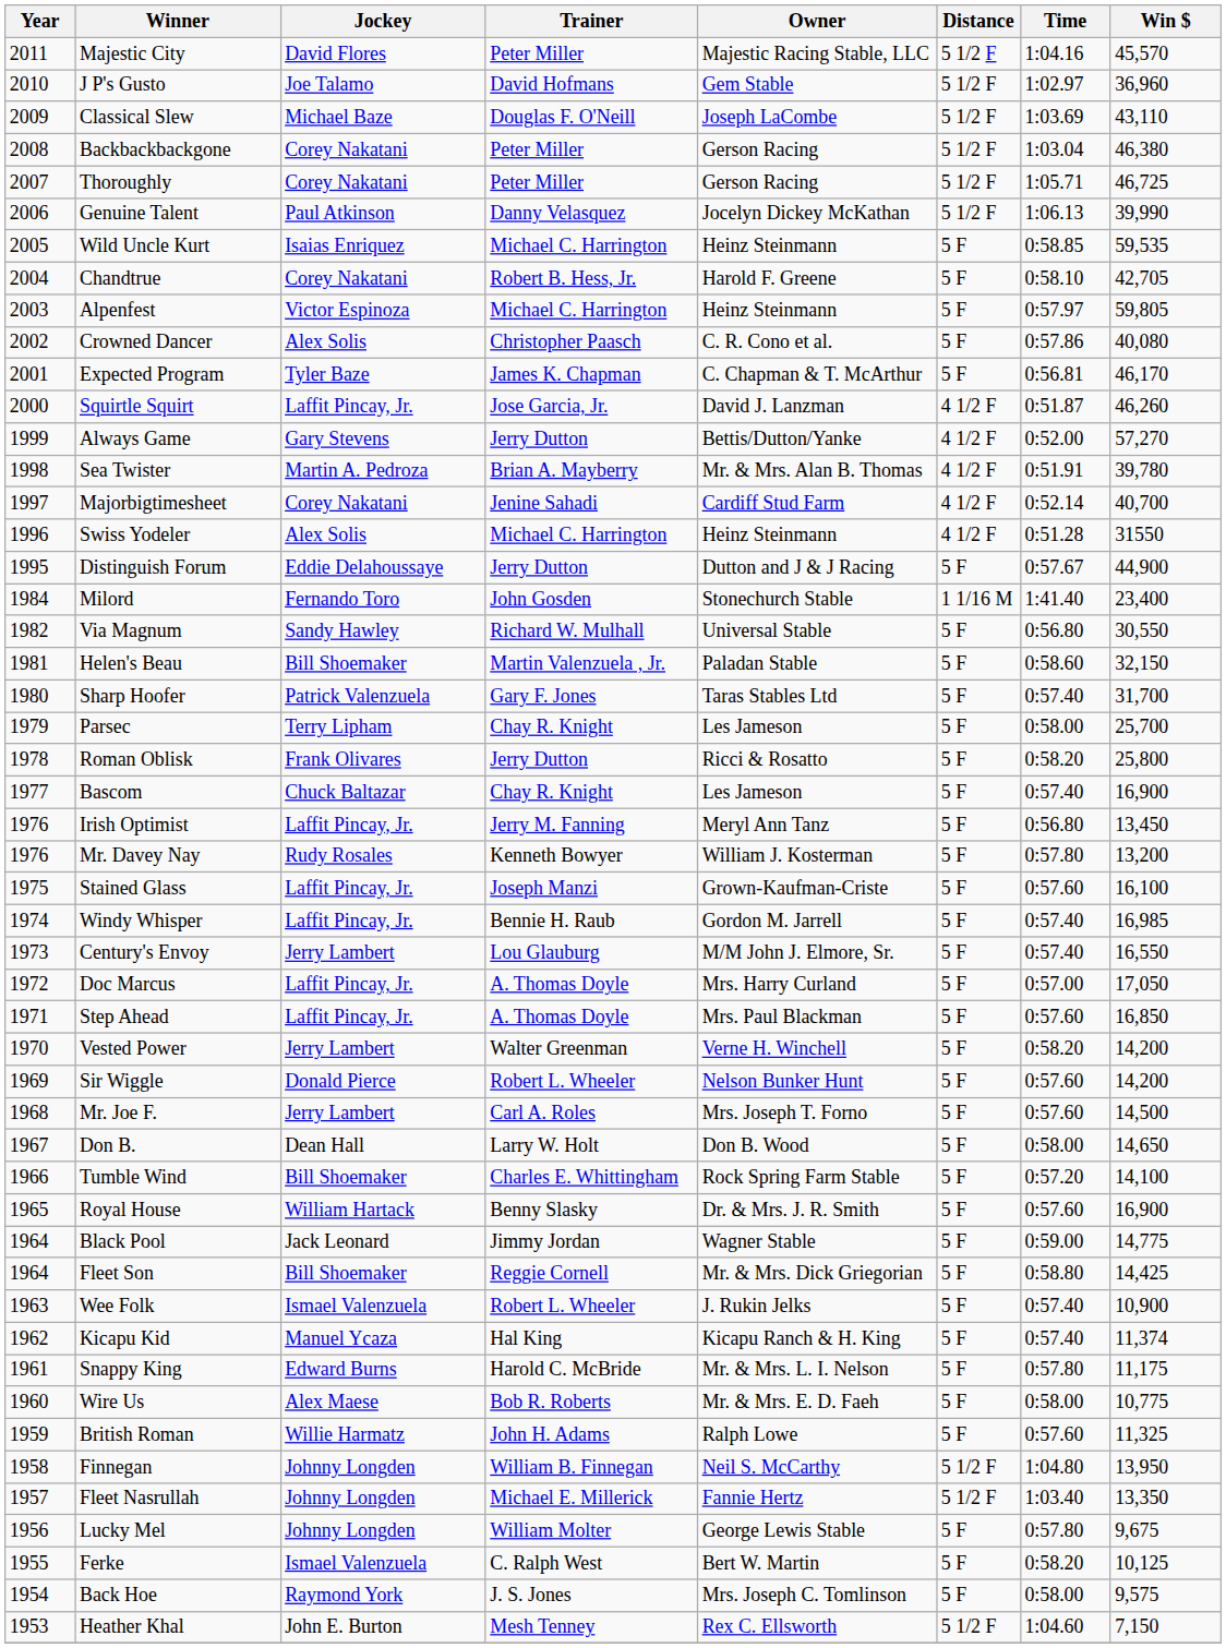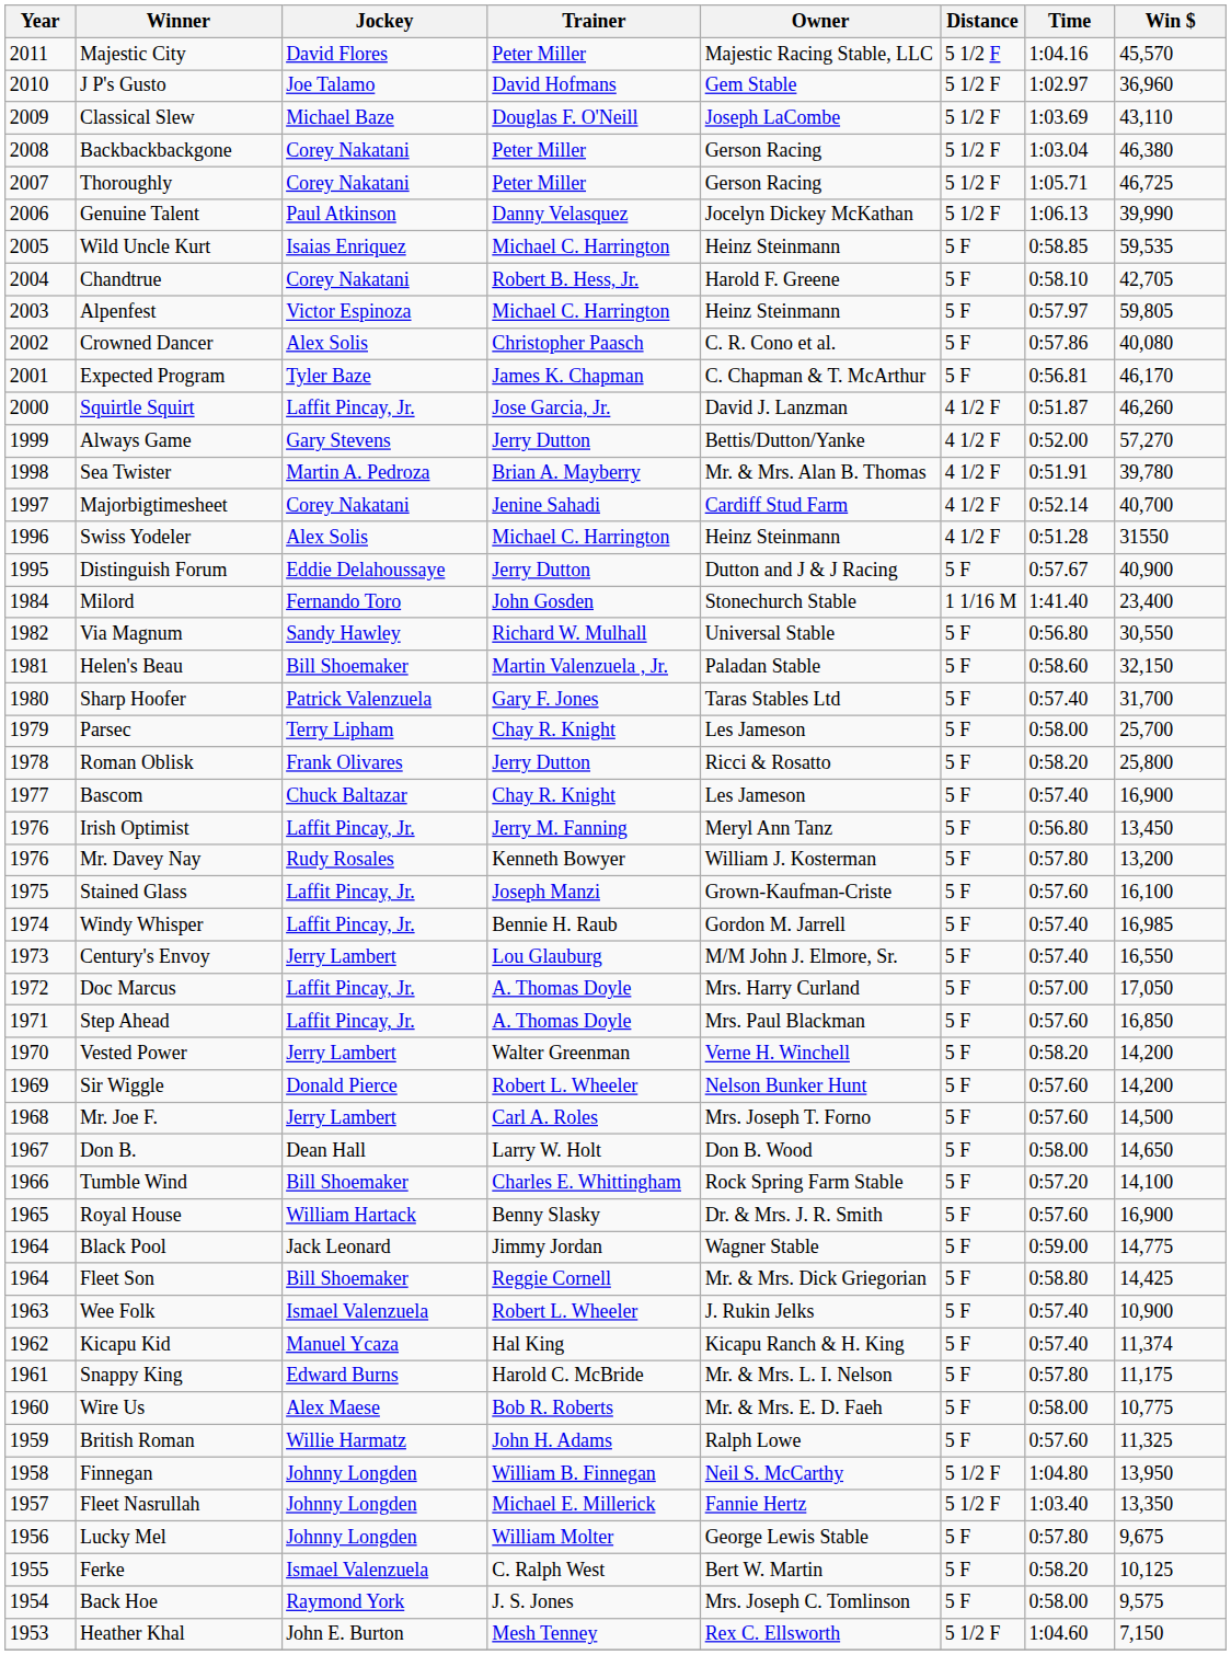Distinguish Forum | Win $: 44,900 -> 40,900
